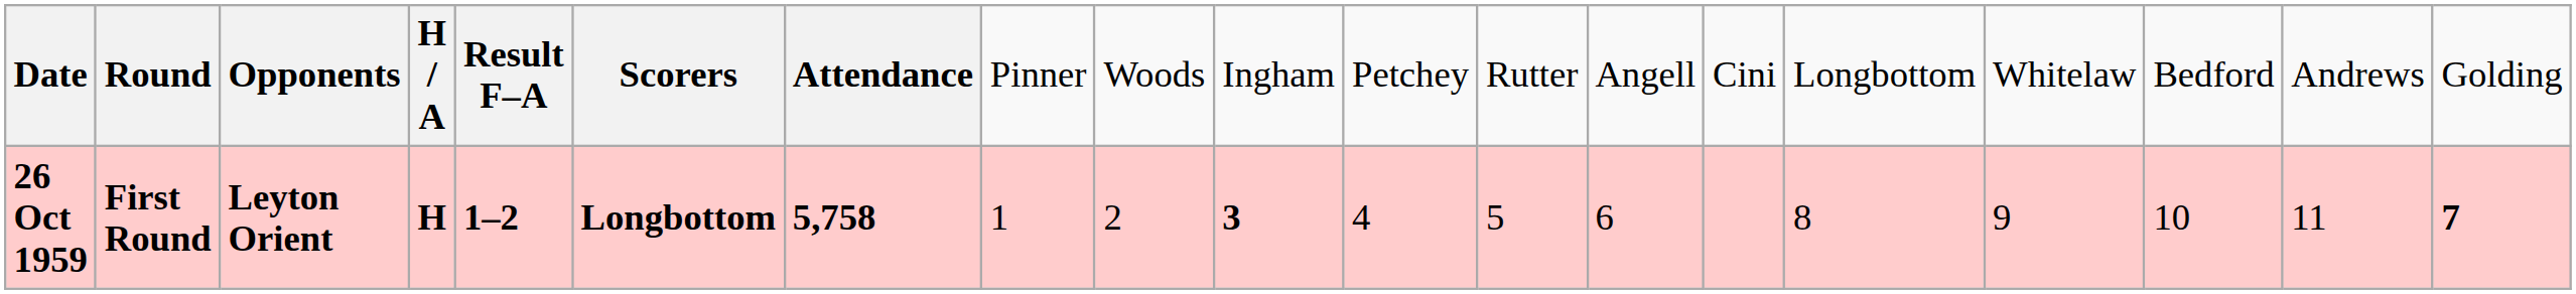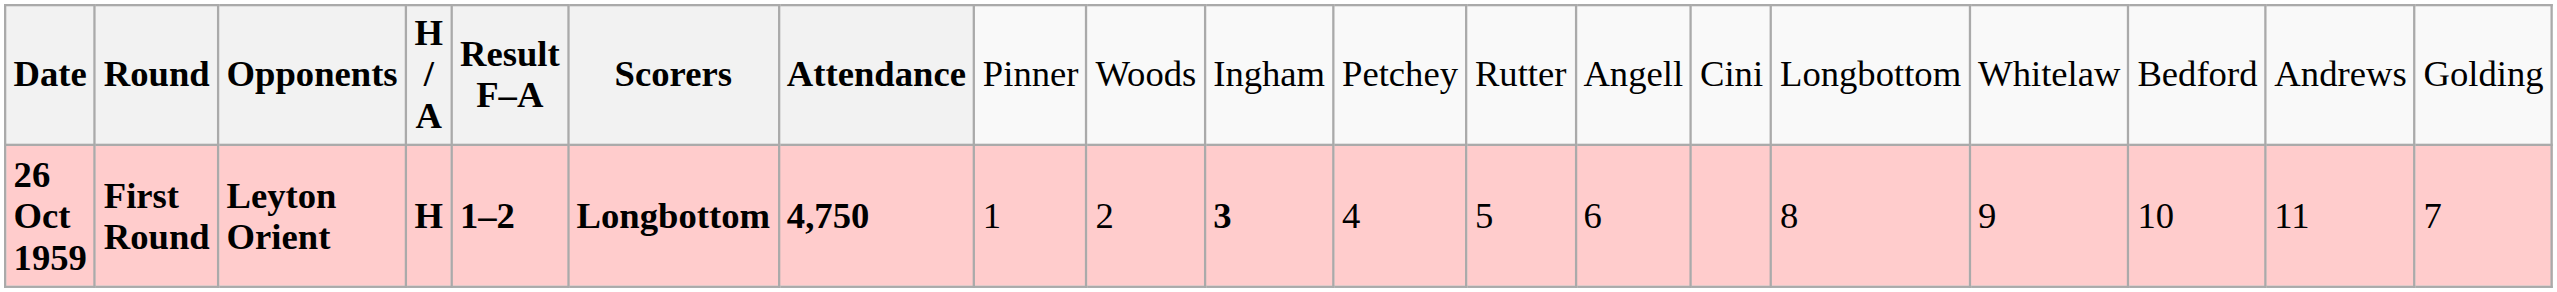26 Oct 1959 | column 7: 5,758 -> 4,750
26 Oct 1959 | column 19: bold -> normal
